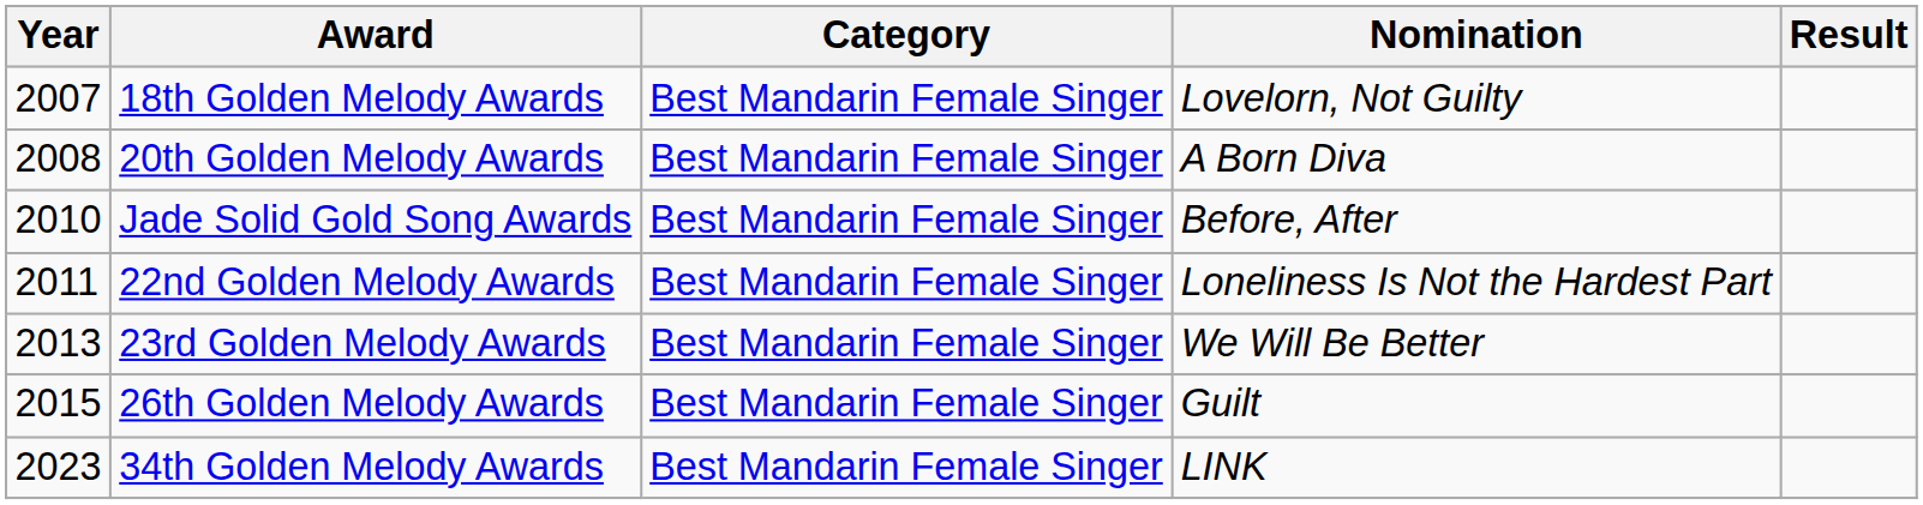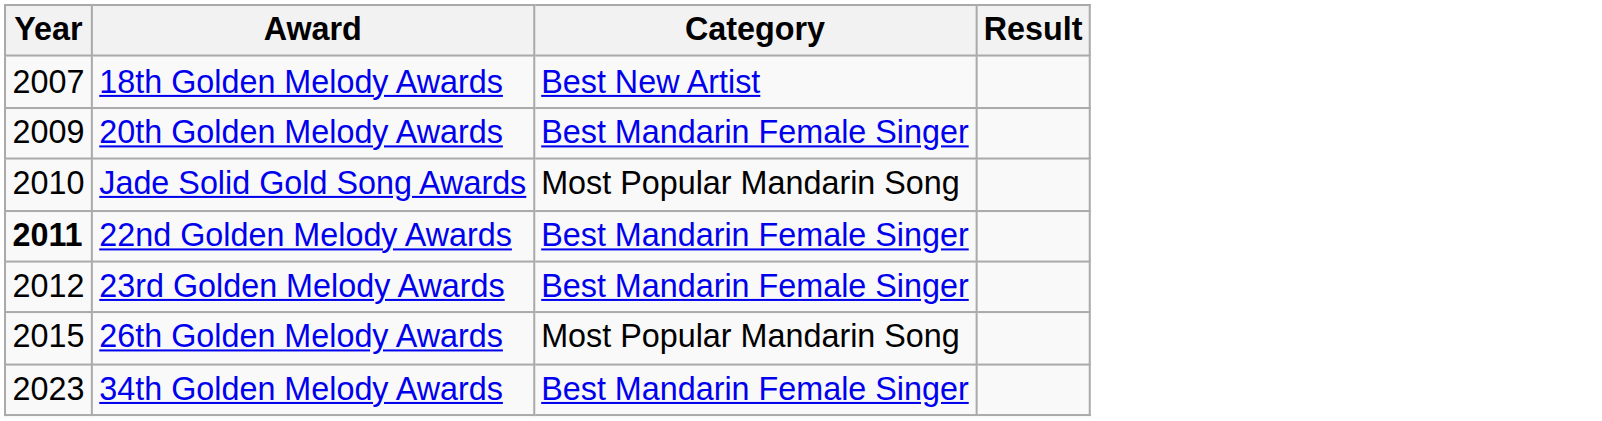- column: Nomination | Lovelorn, Not Guilty | A Born Diva | Before, After | Loneliness Is Not the Hardest Part | We Will Be Better | Guilt | LINK
18th Golden Melody Awards | Category: Best Mandarin Female Singer -> Best New Artist
20th Golden Melody Awards | Year: 2008 -> 2009
Jade Solid Gold Song Awards | Category: Best Mandarin Female Singer -> Most Popular Mandarin Song
22nd Golden Melody Awards | Year: normal -> bold
23rd Golden Melody Awards | Year: 2013 -> 2012
26th Golden Melody Awards | Category: Best Mandarin Female Singer -> Most Popular Mandarin Song
